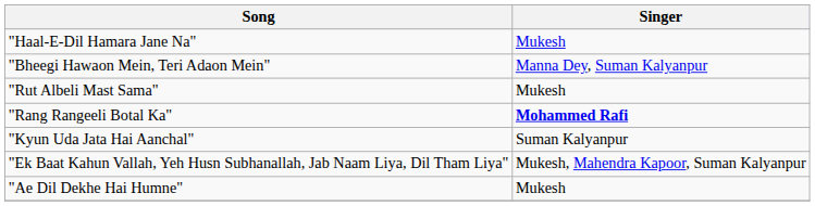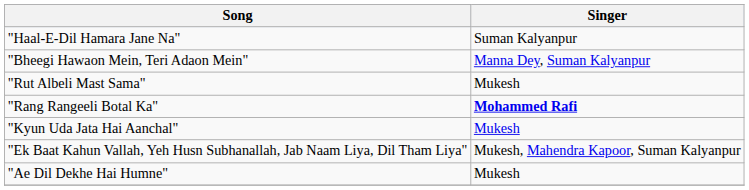"Haal-E-Dil Hamara Jane Na" | Singer: Mukesh -> Suman Kalyanpur
"Kyun Uda Jata Hai Aanchal" | Singer: Suman Kalyanpur -> Mukesh
